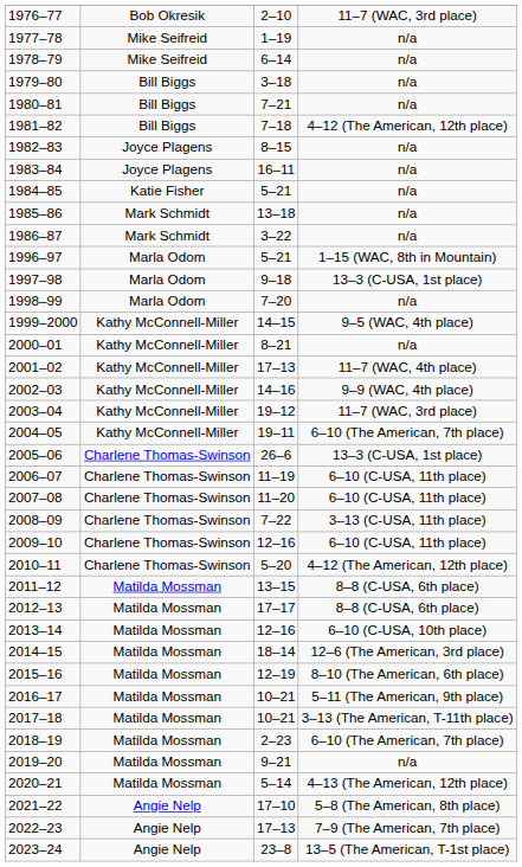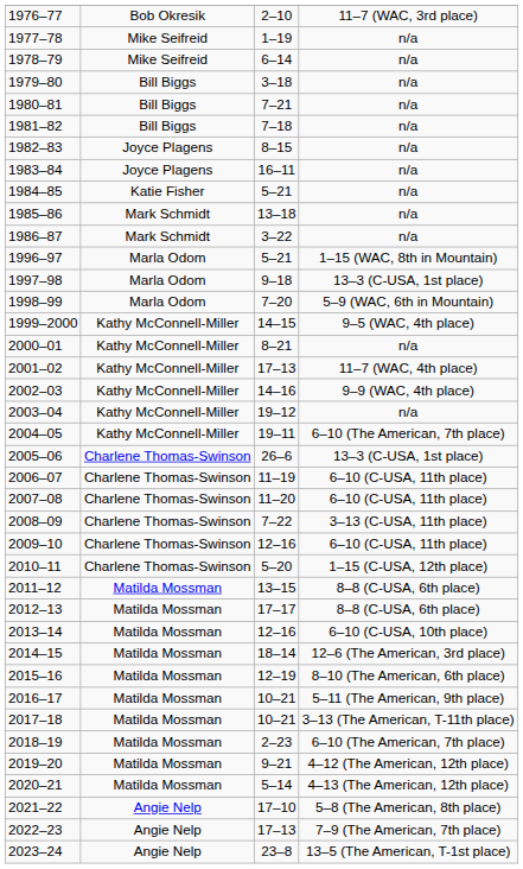1981–82 | column 4: 4–12 (The American, 12th place) -> n/a
1998–99 | column 4: n/a -> 5–9 (WAC, 6th in Mountain)
2003–04 | column 4: 11–7 (WAC, 3rd place) -> n/a
2010–11 | column 4: 4–12 (The American, 12th place) -> 1–15 (C-USA, 12th place)
2019–20 | column 4: n/a -> 4–12 (The American, 12th place)
